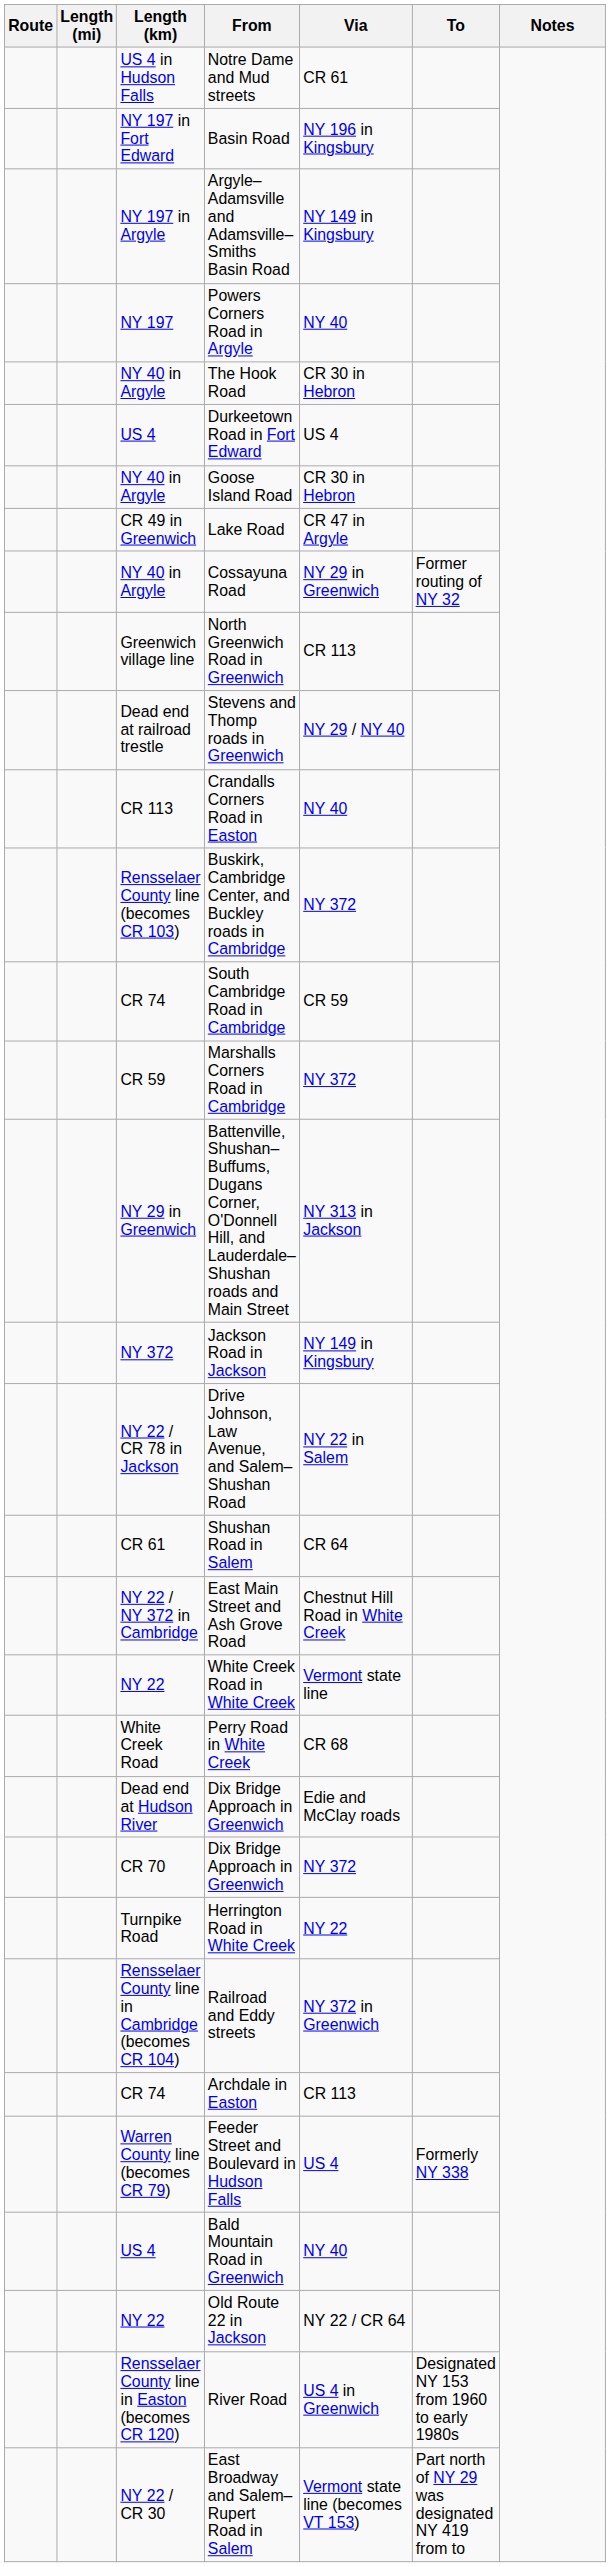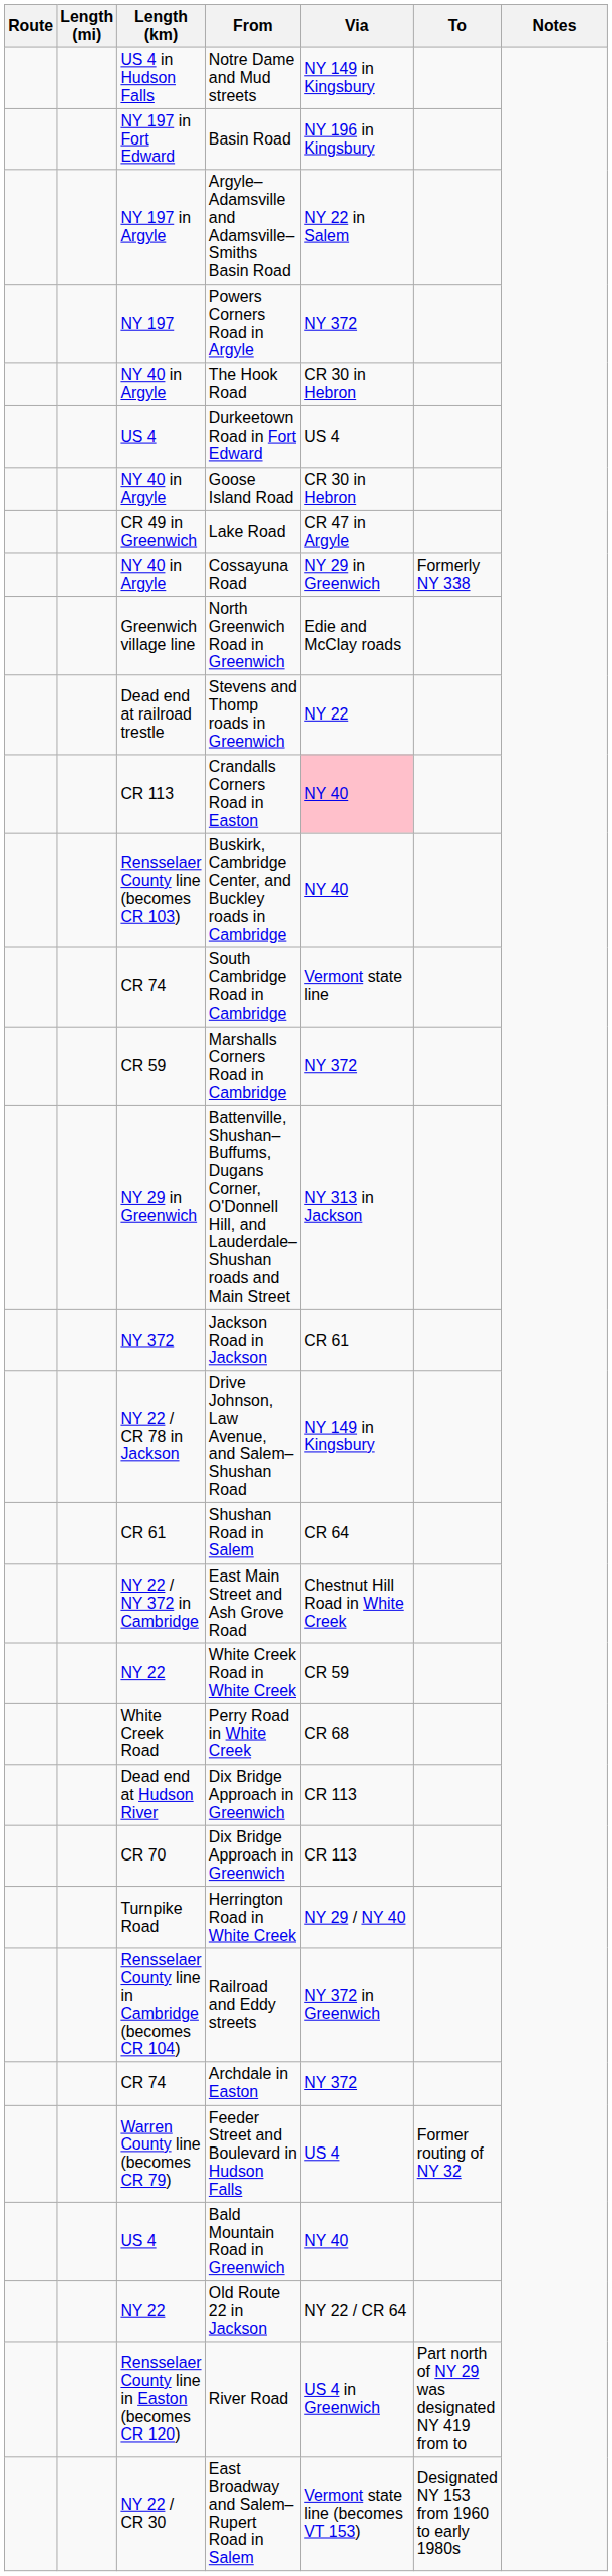Notre Dame and Mud streets | Via: CR 61 -> NY 149 in Kingsbury
Argyle–Adamsville and Adamsville–Smiths Basin Road | Via: NY 149 in Kingsbury -> NY 22 in Salem
Powers Corners Road in Argyle | Via: NY 40 -> NY 372
Cossayuna Road | To: Former routing of NY 32 -> Formerly NY 338
North Greenwich Road in Greenwich | Via: CR 113 -> Edie and McClay roads
Stevens and Thomp roads in Greenwich | Via: NY 29 / NY 40 -> NY 22
Crandalls Corners Road in Easton | Via: no background -> pink background
Buskirk, Cambridge Center, and Buckley roads in Cambridge | Via: NY 372 -> NY 40
South Cambridge Road in Cambridge | Via: CR 59 -> Vermont state line
Jackson Road in Jackson | Via: NY 149 in Kingsbury -> CR 61
Drive Johnson, Law Avenue, and Salem–Shushan Road | Via: NY 22 in Salem -> NY 149 in Kingsbury
White Creek Road in White Creek | Via: Vermont state line -> CR 59
Dead end at Hudson River / Dix Bridge Approach in Greenwich | Via: Edie and McClay roads -> CR 113
CR 70 / Dix Bridge Approach in Greenwich | Via: NY 372 -> CR 113
Herrington Road in White Creek | Via: NY 22 -> NY 29 / NY 40
Archdale in Easton | Via: CR 113 -> NY 372
Feeder Street and Boulevard in Hudson Falls | To: Formerly NY 338 -> Former routing of NY 32
River Road | To: Designated NY 153 from 1960 to early 1980s -> Part north of NY 29 was designated NY 419 from to
East Broadway and Salem–Rupert Road in Salem | To: Part north of NY 29 was designated NY 419 from to -> Designated NY 153 from 1960 to early 1980s
